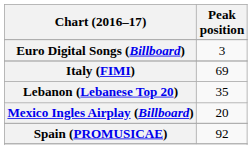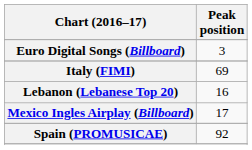Lebanon (Lebanese Top 20) | Peak position: 35 -> 16
Mexico Ingles Airplay (Billboard) | Peak position: 20 -> 17
